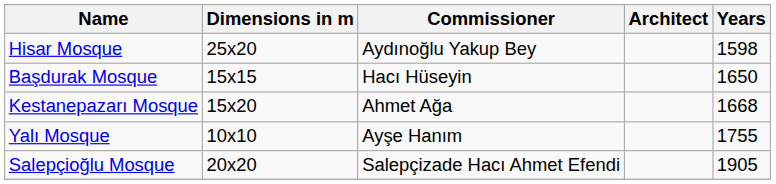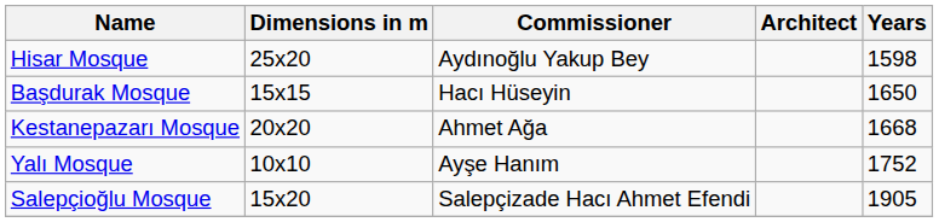Kestanepazarı Mosque | Dimensions in m: 15x20 -> 20x20
Yalı Mosque | Years: 1755 -> 1752
Salepçioğlu Mosque | Dimensions in m: 20x20 -> 15x20
